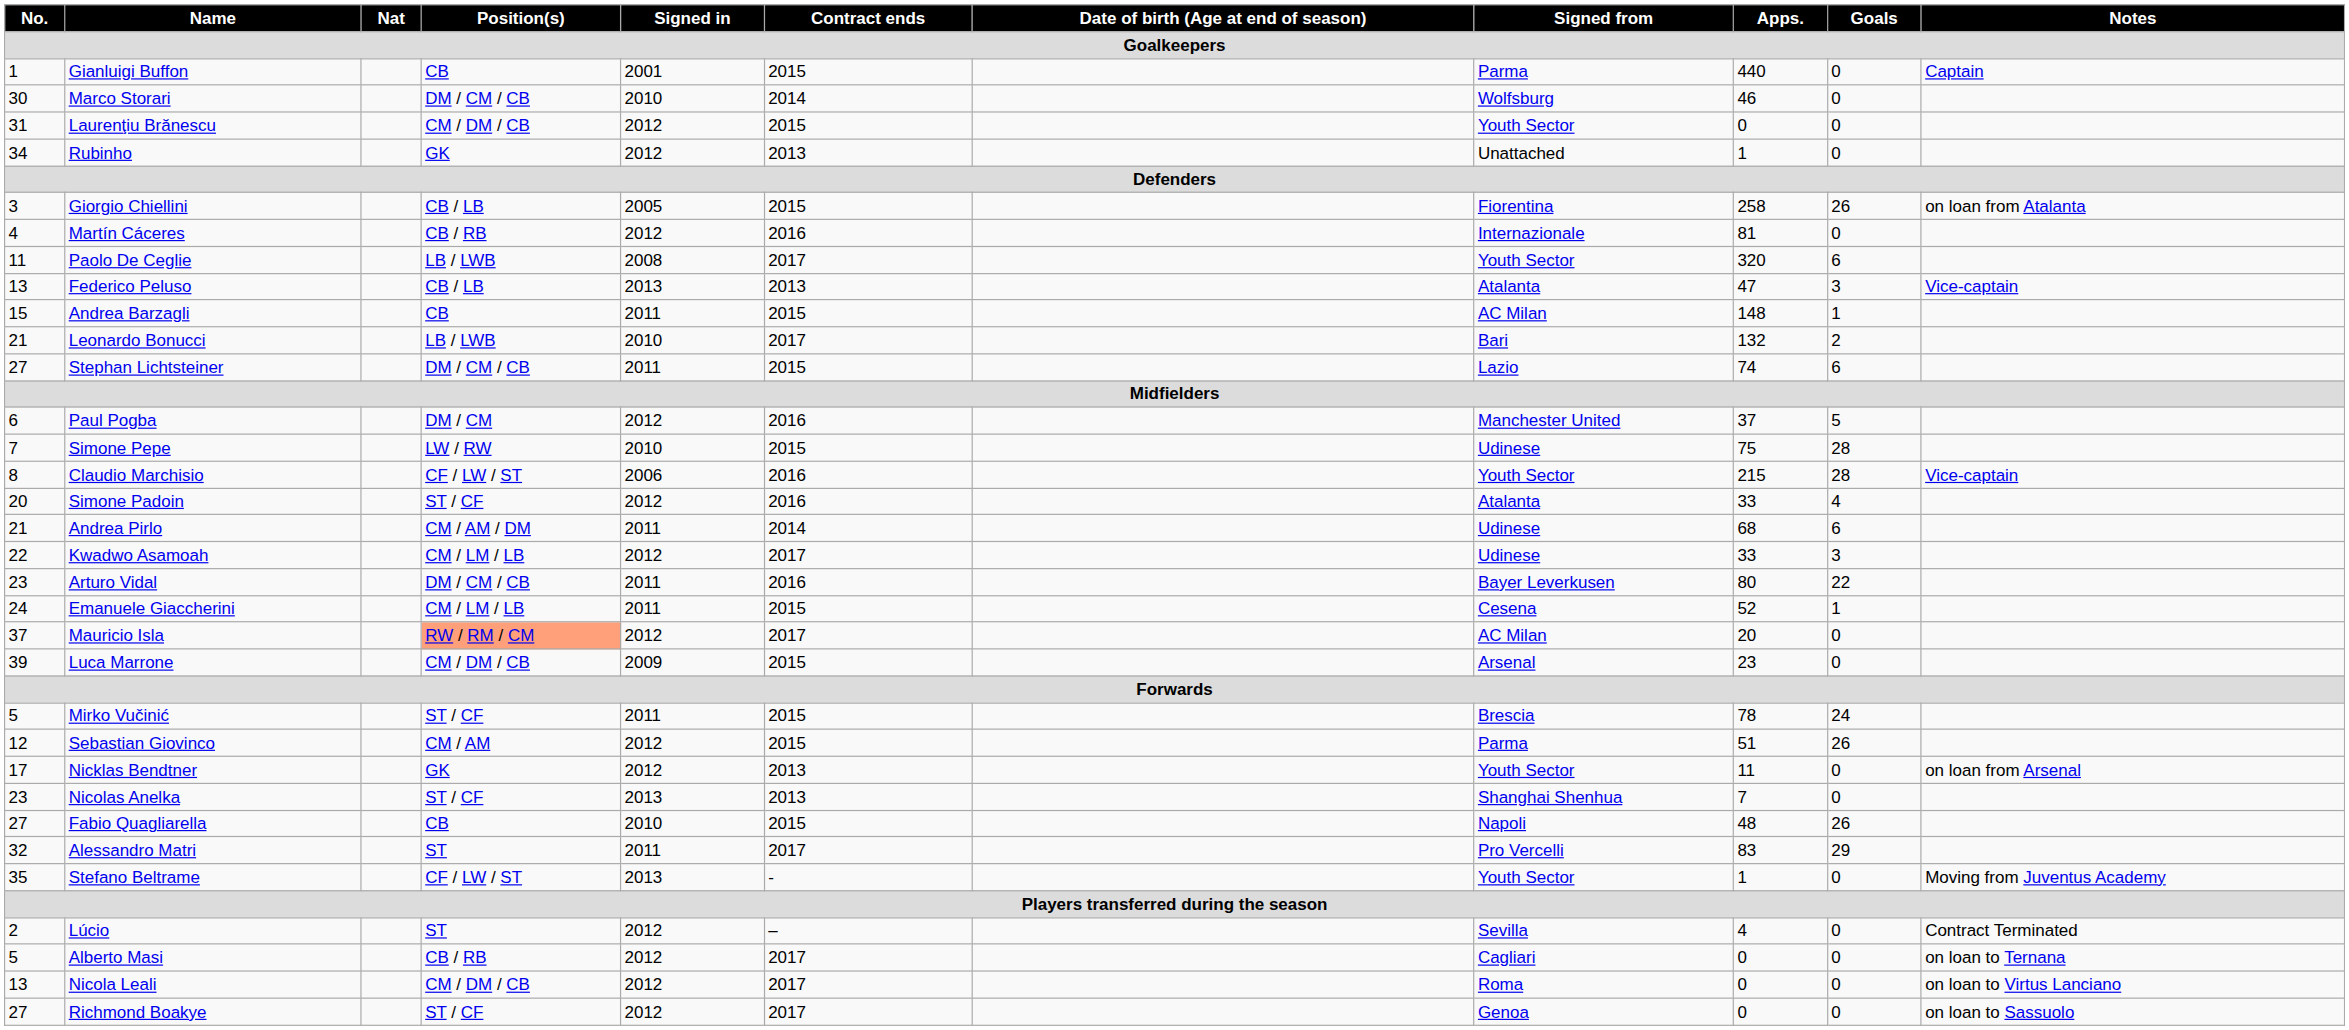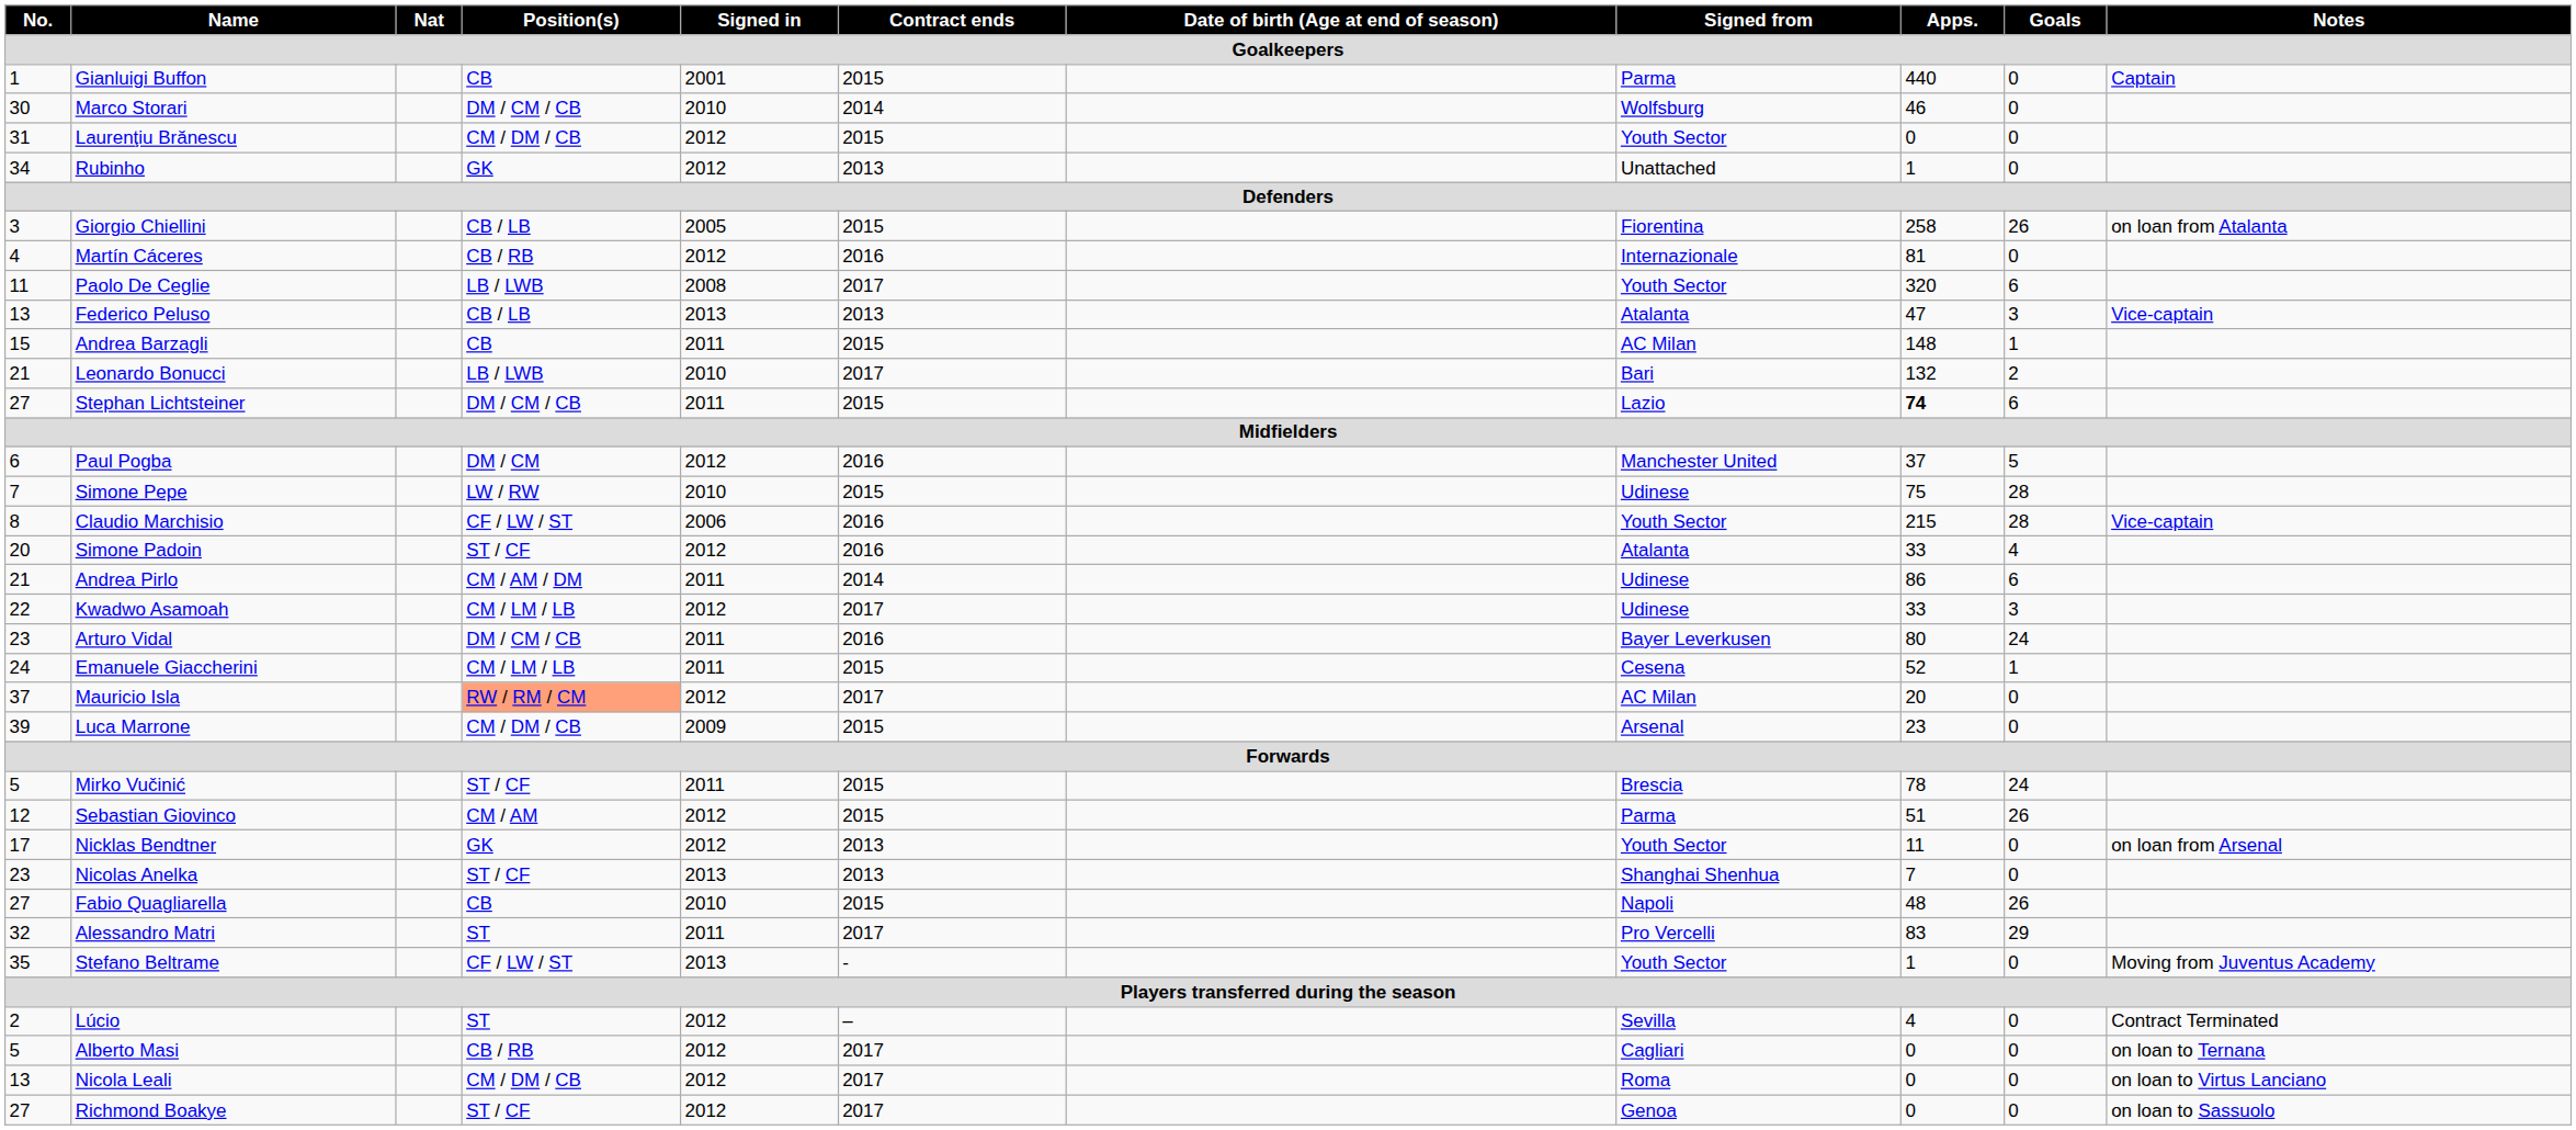Stephan Lichtsteiner | Apps.: normal -> bold
Andrea Pirlo | Apps.: 68 -> 86
Arturo Vidal | Goals: 22 -> 24
